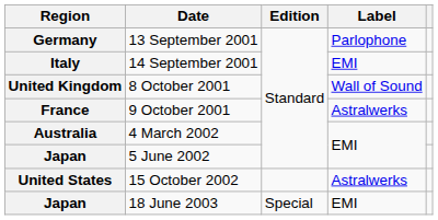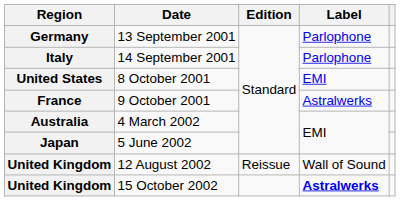14 September 2001 | Label: EMI -> Parlophone
8 October 2001 | Region: United Kingdom -> United States
8 October 2001 | Label: Wall of Sound -> EMI
+ row: United Kingdom | 12 August 2002 | Reissue | Wall of Sound
15 October 2002 | Region: United States -> United Kingdom
15 October 2002 | Label: normal -> bold
- row: Japan | 18 June 2003 | Special | EMI
